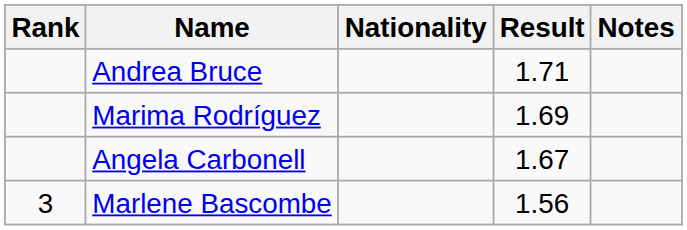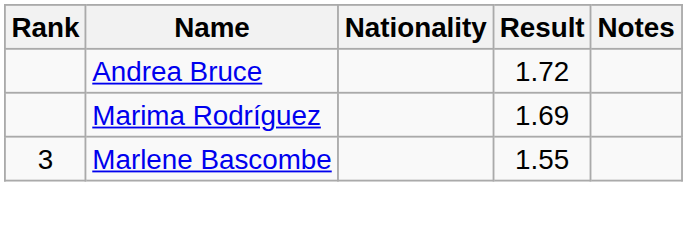Andrea Bruce | Result: 1.71 -> 1.72
- row: Angela Carbonell | 1.67
Marlene Bascombe | Result: 1.56 -> 1.55
